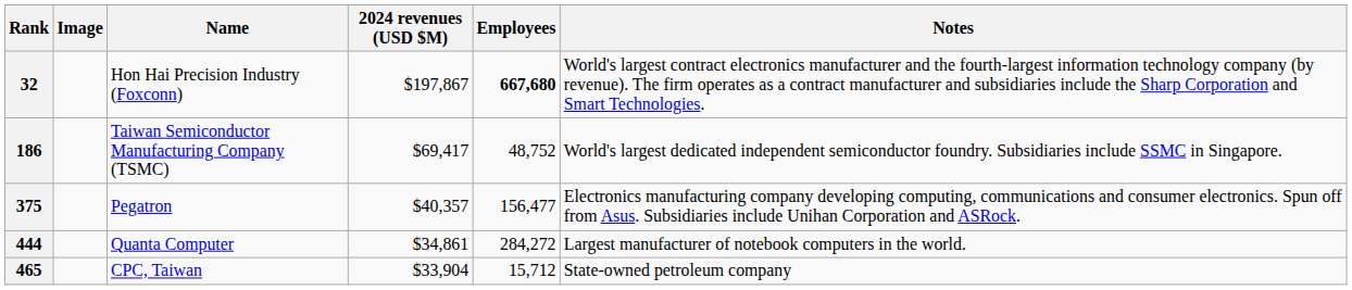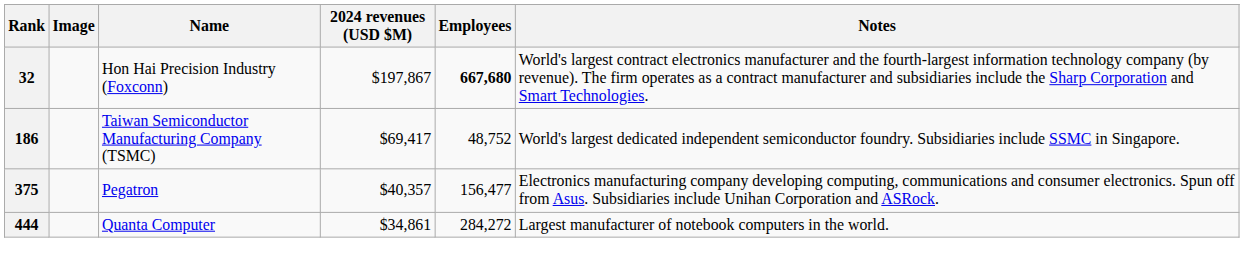- row: 465 | CPC, Taiwan | $33,904 | 15,712 | State-owned petroleum company
